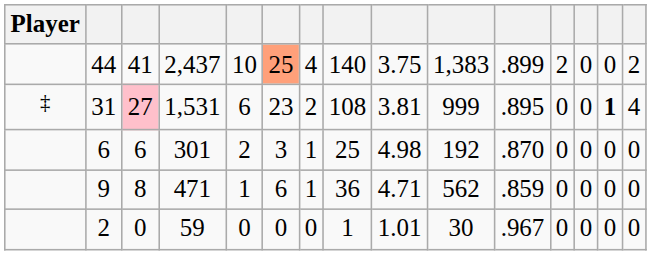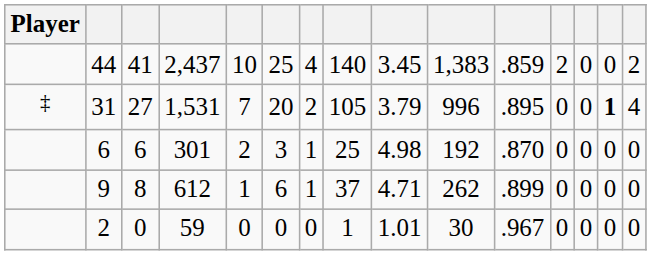44 | column 6: lightsalmon background -> no background
44 | column 9: 3.75 -> 3.45
44 | column 11: .899 -> .859
31 | column 3: pink background -> no background
31 | column 5: 6 -> 7
31 | column 6: 23 -> 20
31 | column 8: 108 -> 105
31 | column 9: 3.81 -> 3.79
31 | column 10: 999 -> 996
9 | column 4: 471 -> 612
9 | column 8: 36 -> 37
9 | column 10: 562 -> 262
9 | column 11: .859 -> .899
